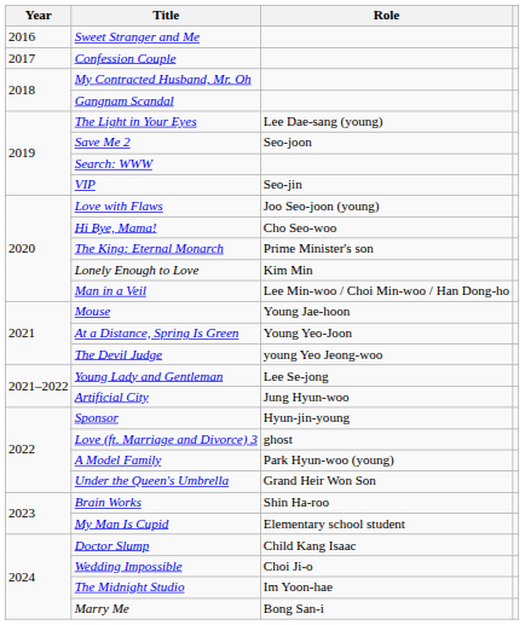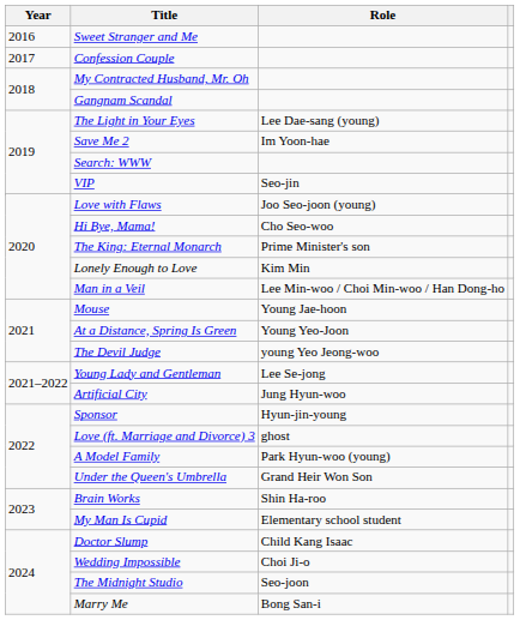Save Me 2 | Role: Seo-joon -> Im Yoon-hae
The Midnight Studio | Role: Im Yoon-hae -> Seo-joon
